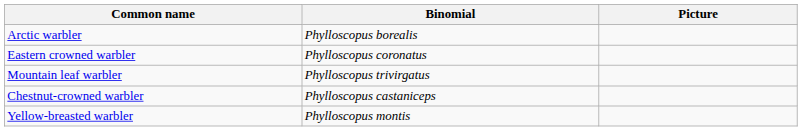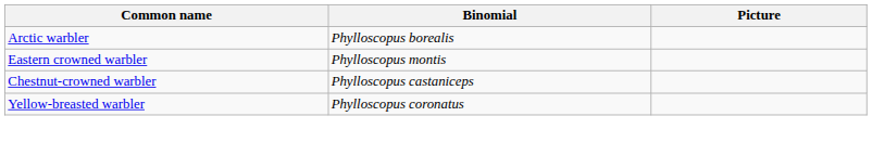Eastern crowned warbler | Binomial: Phylloscopus coronatus -> Phylloscopus montis
- row: Mountain leaf warbler | Phylloscopus trivirgatus
Yellow-breasted warbler | Binomial: Phylloscopus montis -> Phylloscopus coronatus
